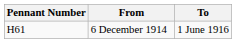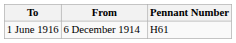columns swapped: Pennant Number <-> To
